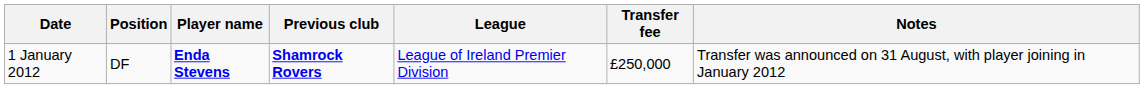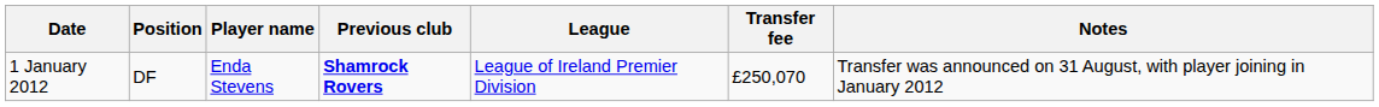1 January 2012 | Player name: bold -> normal
1 January 2012 | Transfer fee: £250,000 -> £250,070
